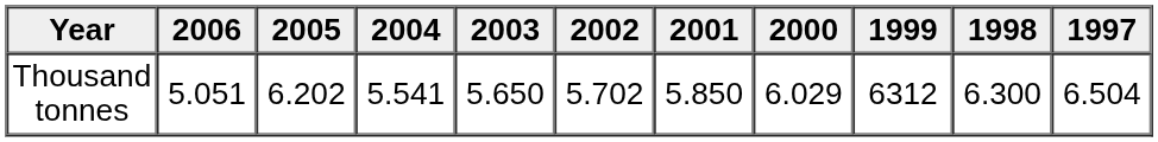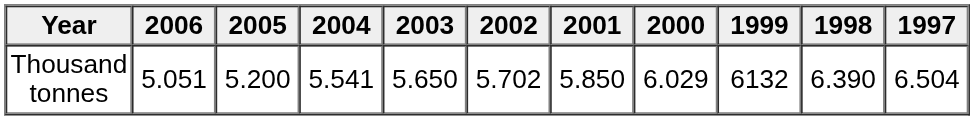Thousand tonnes | 2005: 6.202 -> 5.200
Thousand tonnes | 1999: 6312 -> 6132
Thousand tonnes | 1998: 6.300 -> 6.390
